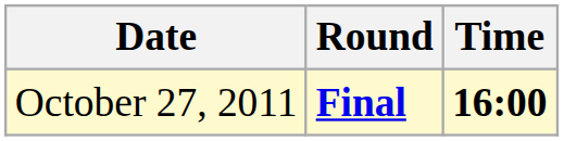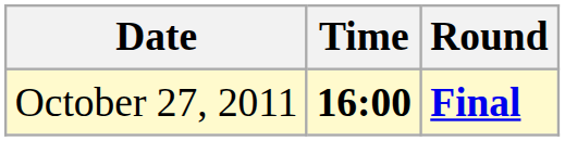columns swapped: Time <-> Round
